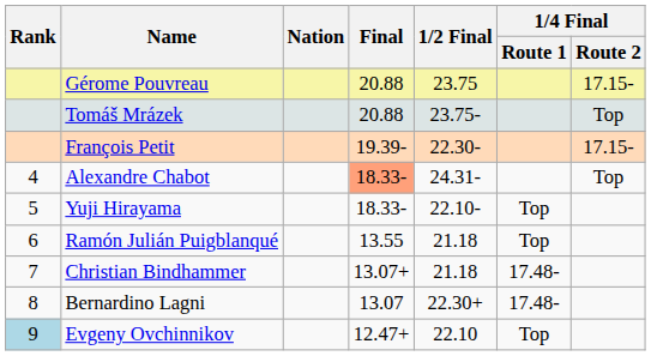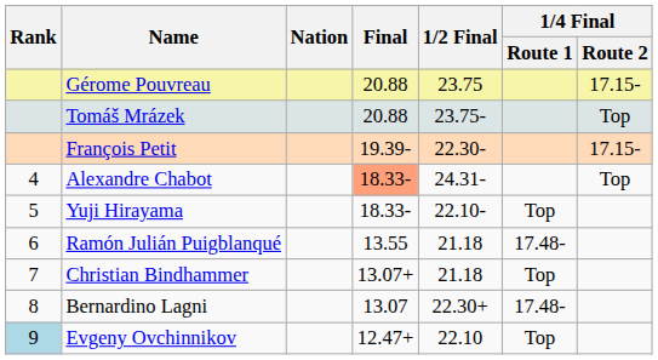Ramón Julián Puigblanqué | 1/4 Final / Route 1: Top -> 17.48-
Christian Bindhammer | 1/4 Final / Route 1: 17.48- -> Top
